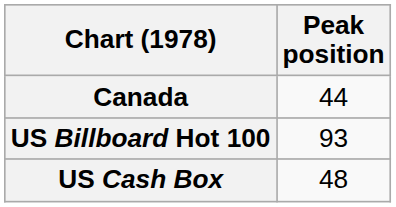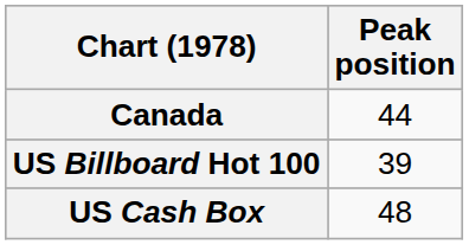US Billboard Hot 100 | Peak position: 93 -> 39
